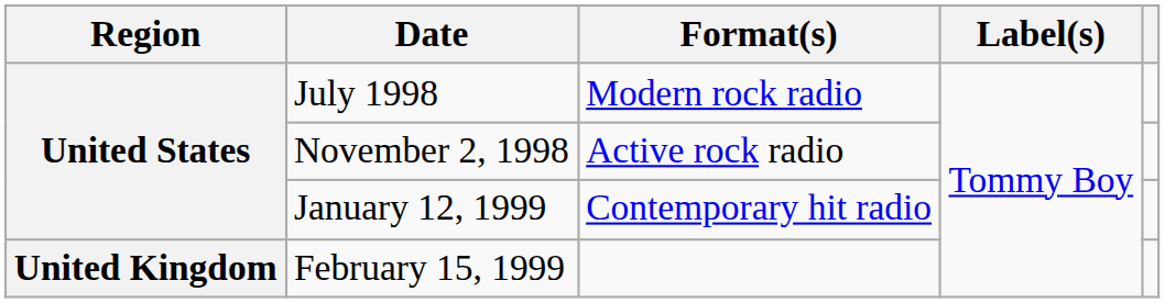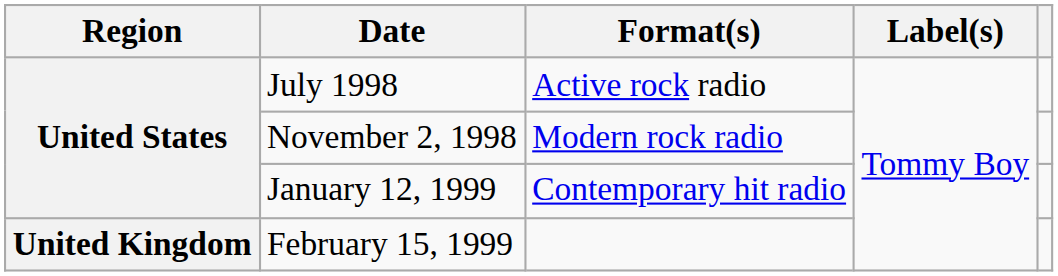July 1998 | Format(s): Modern rock radio -> Active rock radio
November 2, 1998 | Format(s): Active rock radio -> Modern rock radio
